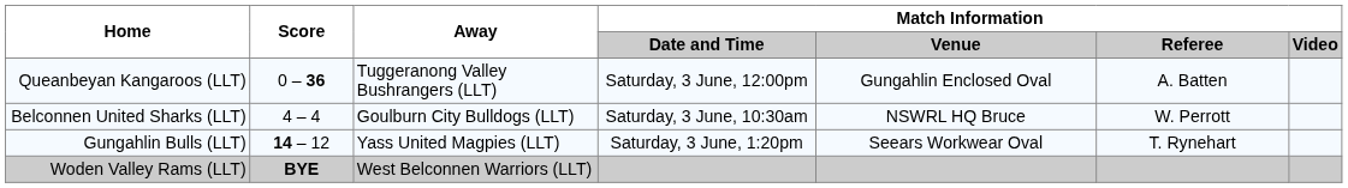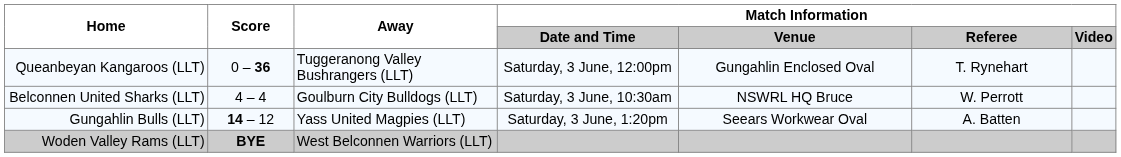Queanbeyan Kangaroos (LLT) | Match Information / Referee: A. Batten -> T. Rynehart
Gungahlin Bulls (LLT) | Match Information / Referee: T. Rynehart -> A. Batten
